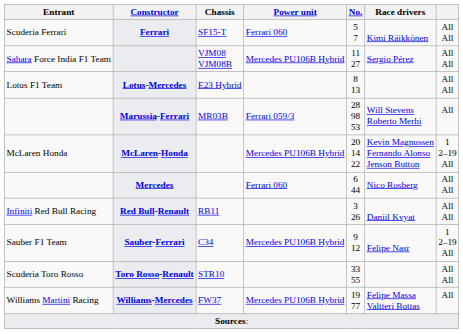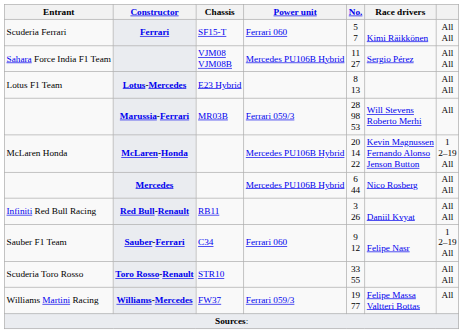Mercedes | Power unit: Ferrari 060 -> Mercedes PU106B Hybrid
Sauber-Ferrari | Power unit: Mercedes PU106B Hybrid -> Ferrari 060
Williams-Mercedes | Power unit: Mercedes PU106B Hybrid -> Ferrari 059/3
